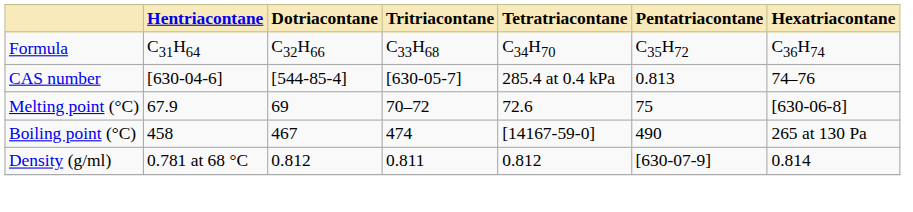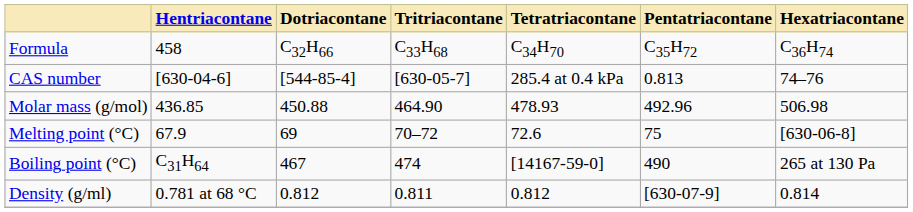Formula | Hentriacontane: C31H64 -> 458
+ row: Molar mass (g/mol) | 436.85 | 450.88 | 464.90 | 478.93 | 492.96 | 506.98
Boiling point (°C) | Hentriacontane: 458 -> C31H64
